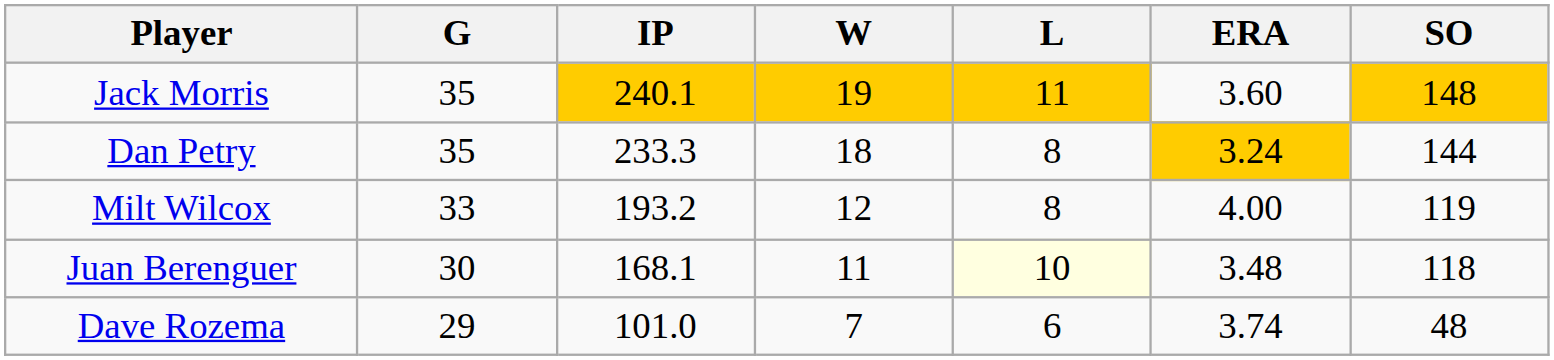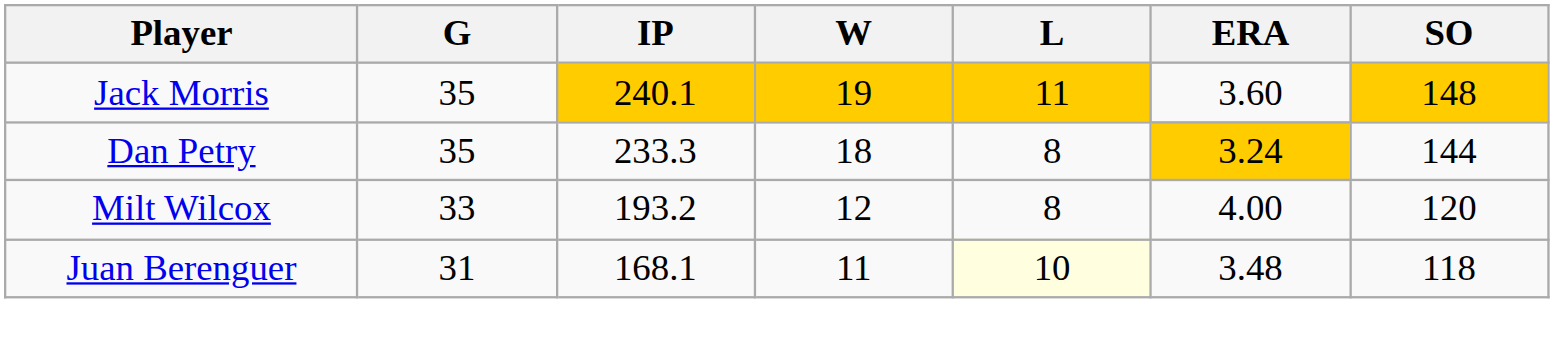Milt Wilcox | SO: 119 -> 120
Juan Berenguer | G: 30 -> 31
- row: Dave Rozema | 29 | 101.0 | 7 | 6 | 3.74 | 48
